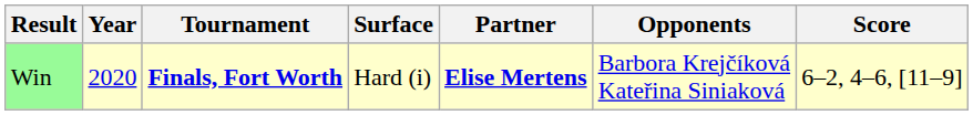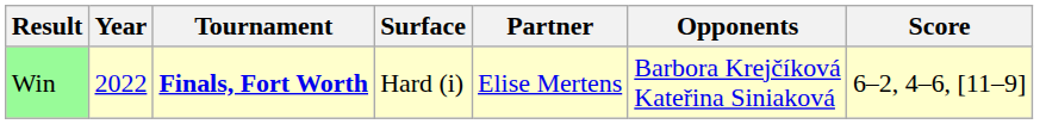Win | Year: 2020 -> 2022
Win | Partner: bold -> normal
